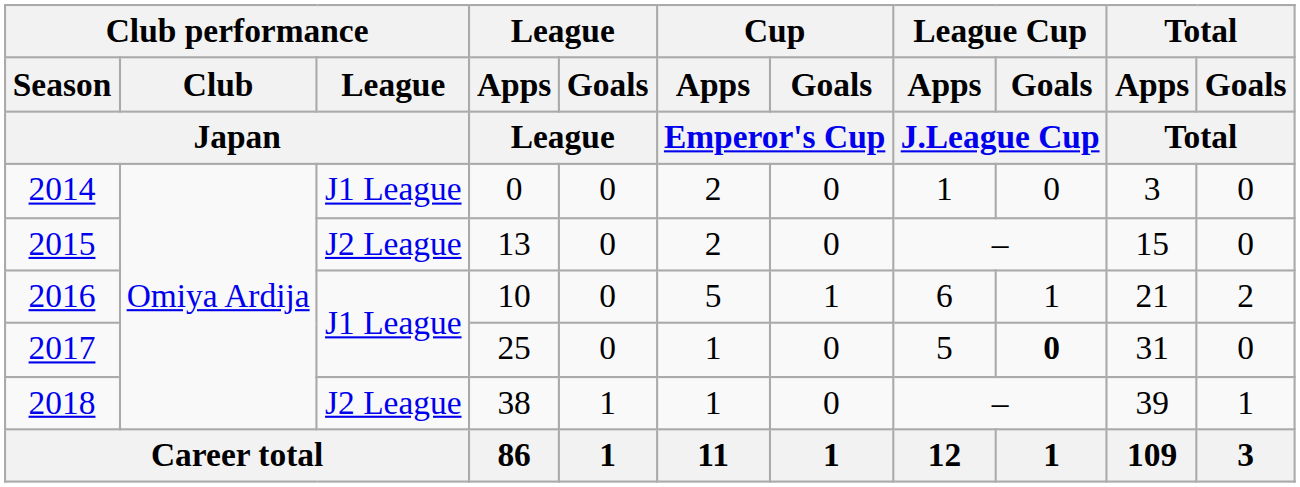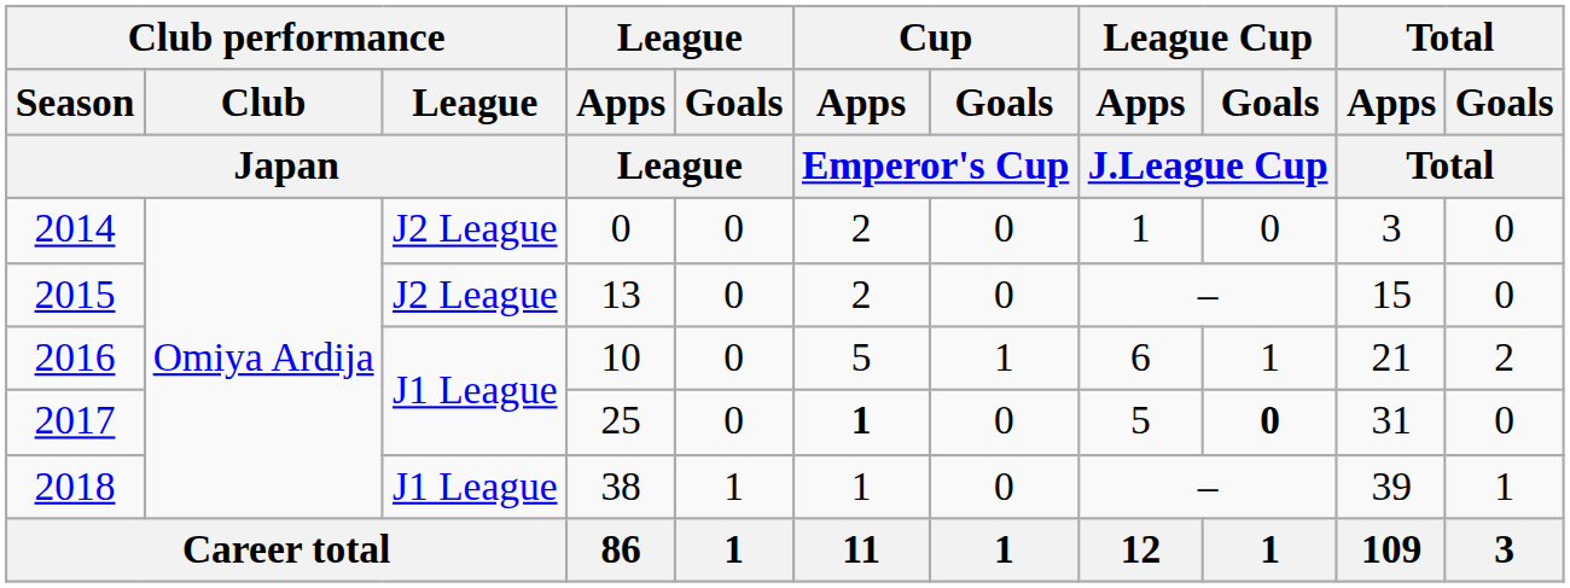2014 | Club performance / League / Japan: J1 League -> J2 League
2017 | Cup / Apps / Emperor's Cup: normal -> bold
2018 | Club performance / League / Japan: J2 League -> J1 League
